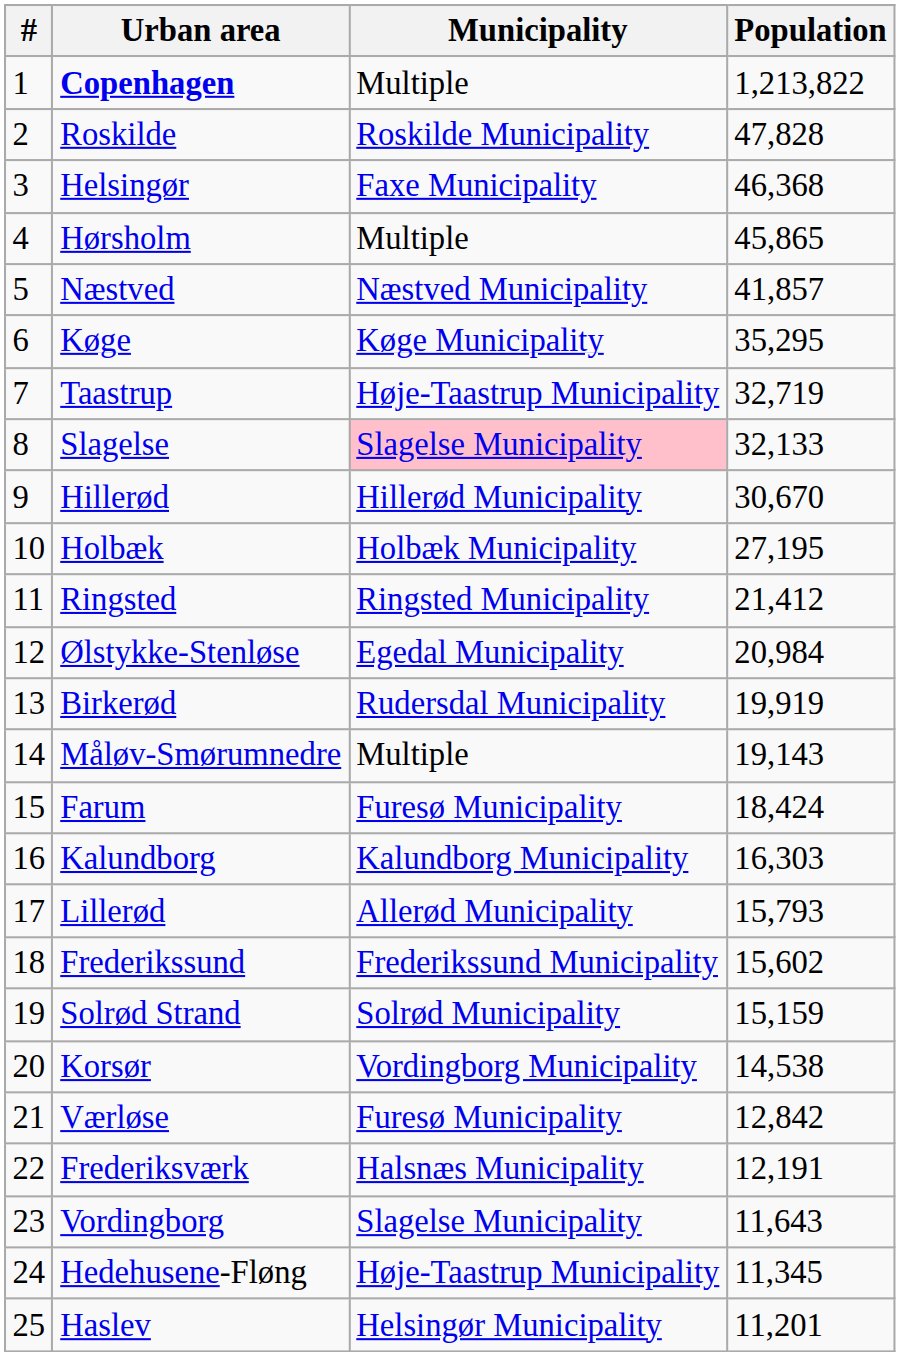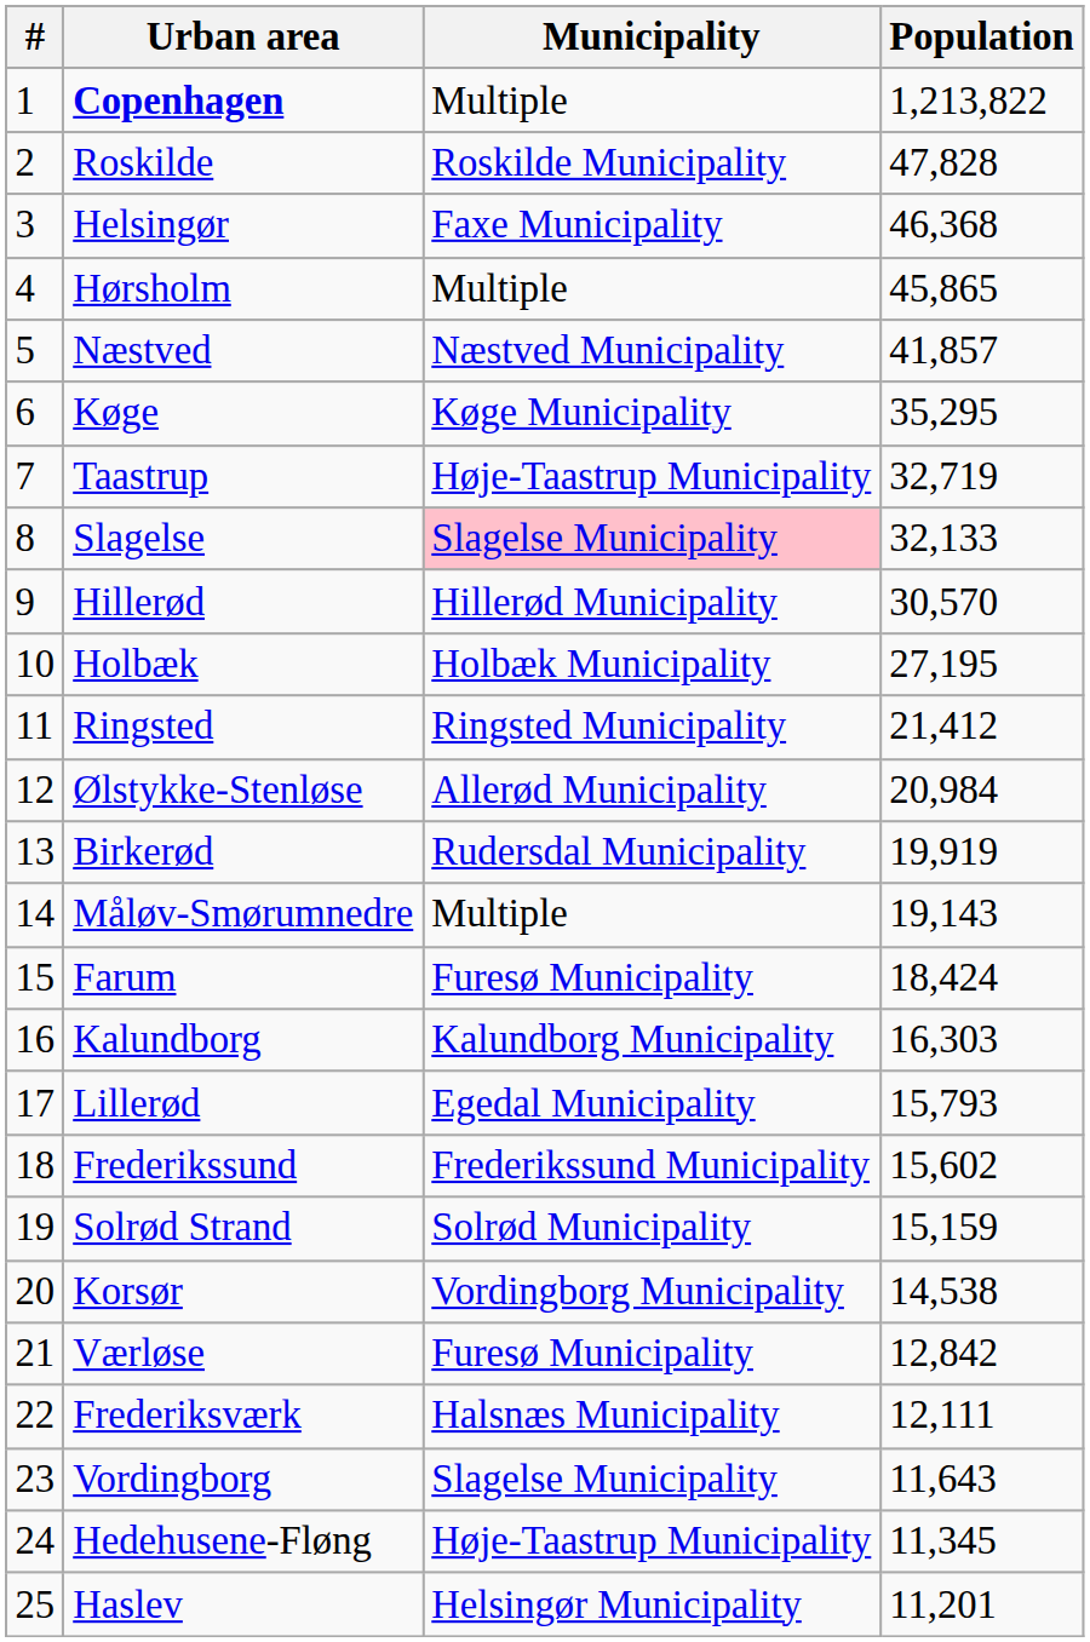Hillerød | Population: 30,670 -> 30,570
Ølstykke-Stenløse | Municipality: Egedal Municipality -> Allerød Municipality
Lillerød | Municipality: Allerød Municipality -> Egedal Municipality
Frederiksværk | Population: 12,191 -> 12,111
